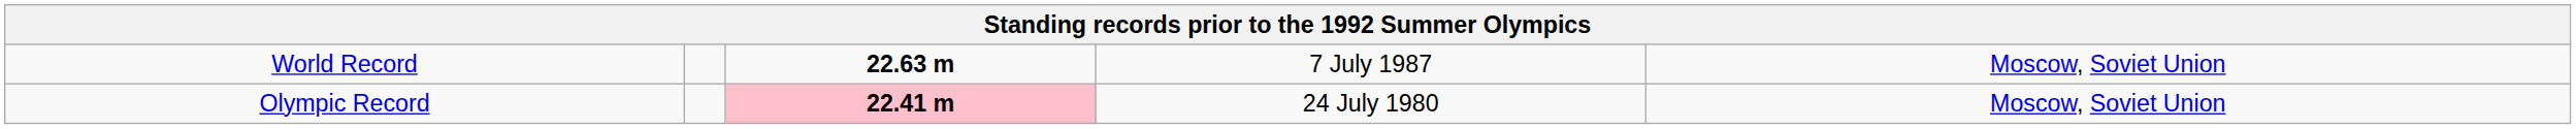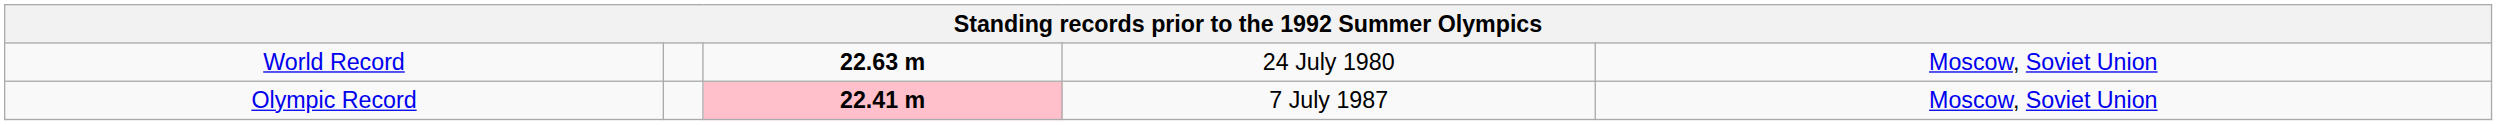World Record | column 4: 7 July 1987 -> 24 July 1980
Olympic Record | column 4: 24 July 1980 -> 7 July 1987
